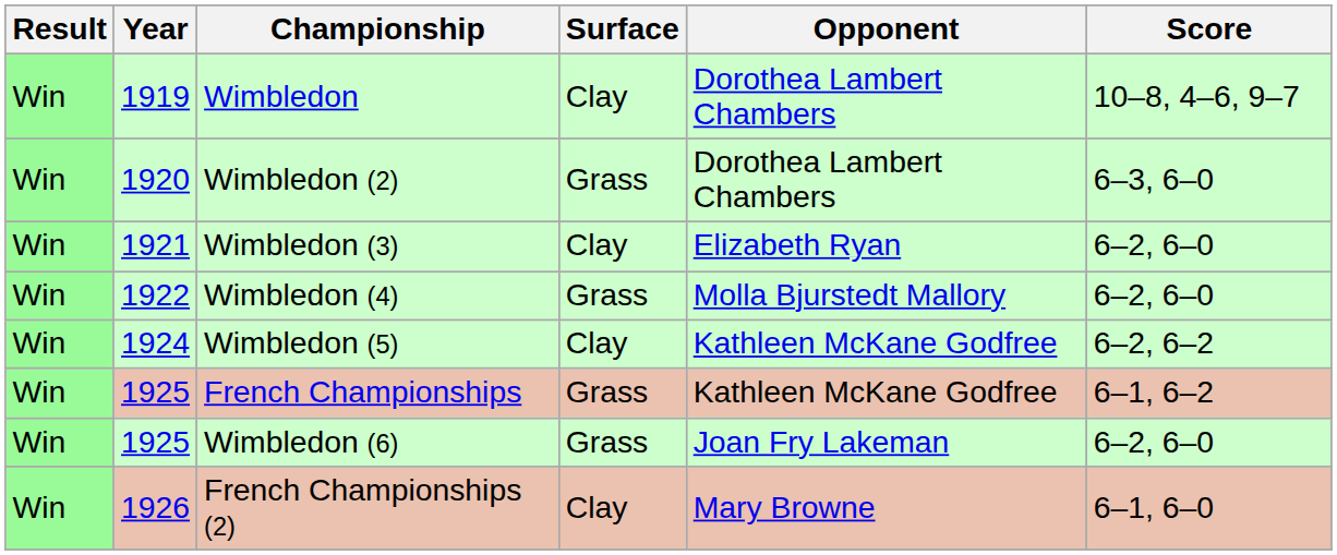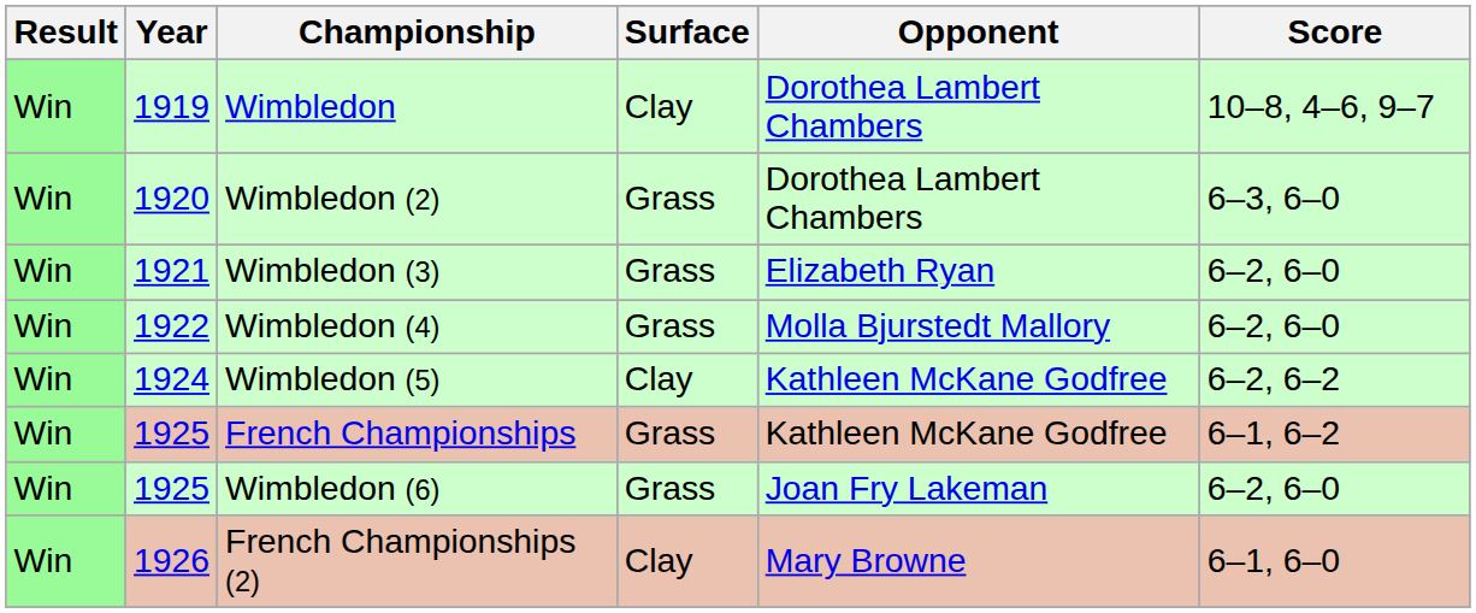Wimbledon (3) | Surface: Clay -> Grass
